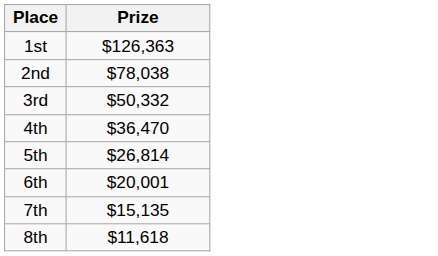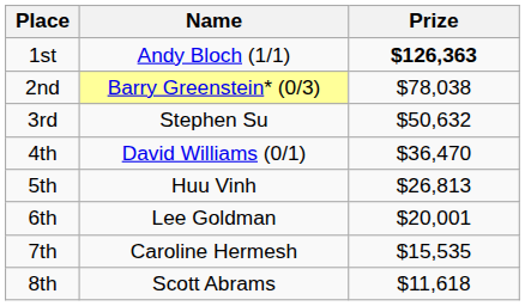+ column: Name | Andy Bloch (1/1) | Barry Greenstein* (0/3) | Stephen Su | David Williams (0/1) | Huu Vinh | Lee Goldman | Caroline Hermesh | Scott Abrams
1st | Prize: normal -> bold
3rd | Prize: $50,332 -> $50,632
5th | Prize: $26,814 -> $26,813
7th | Prize: $15,135 -> $15,535
